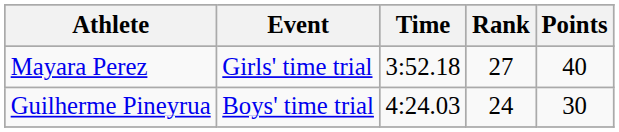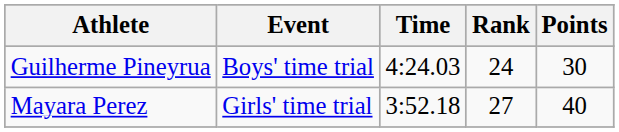rows swapped: Guilherme Pineyrua <-> Mayara Perez
